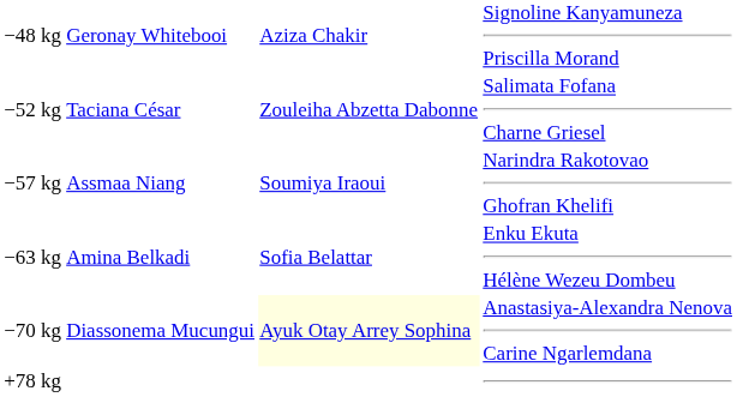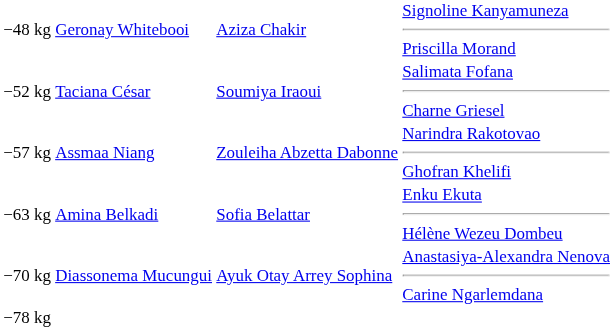−52 kg | column 3: Zouleiha Abzetta Dabonne -> Soumiya Iraoui
−57 kg | column 3: Soumiya Iraoui -> Zouleiha Abzetta Dabonne
−70 kg | column 3: lightyellow background -> no background
+ row: −78 kg
- row: +78 kg
